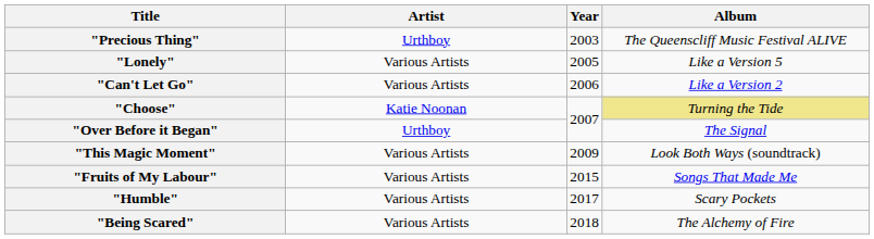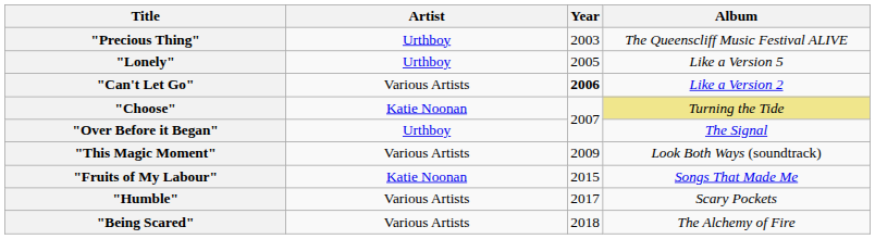"Lonely" | Artist: Various Artists -> Urthboy
"Can't Let Go" | Year: normal -> bold
"Fruits of My Labour" | Artist: Various Artists -> Katie Noonan
